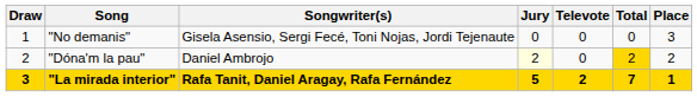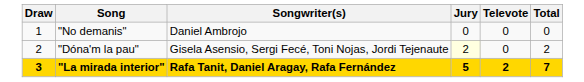- column: Place | 3 | 2 | 1
"No demanis" | Songwriter(s): Gisela Asensio, Sergi Fecé, Toni Nojas, Jordi Tejenaute -> Daniel Ambrojo
"Dóna'm la pau" | Songwriter(s): Daniel Ambrojo -> Gisela Asensio, Sergi Fecé, Toni Nojas, Jordi Tejenaute
"Dóna'm la pau" | Total: gold background -> no background
